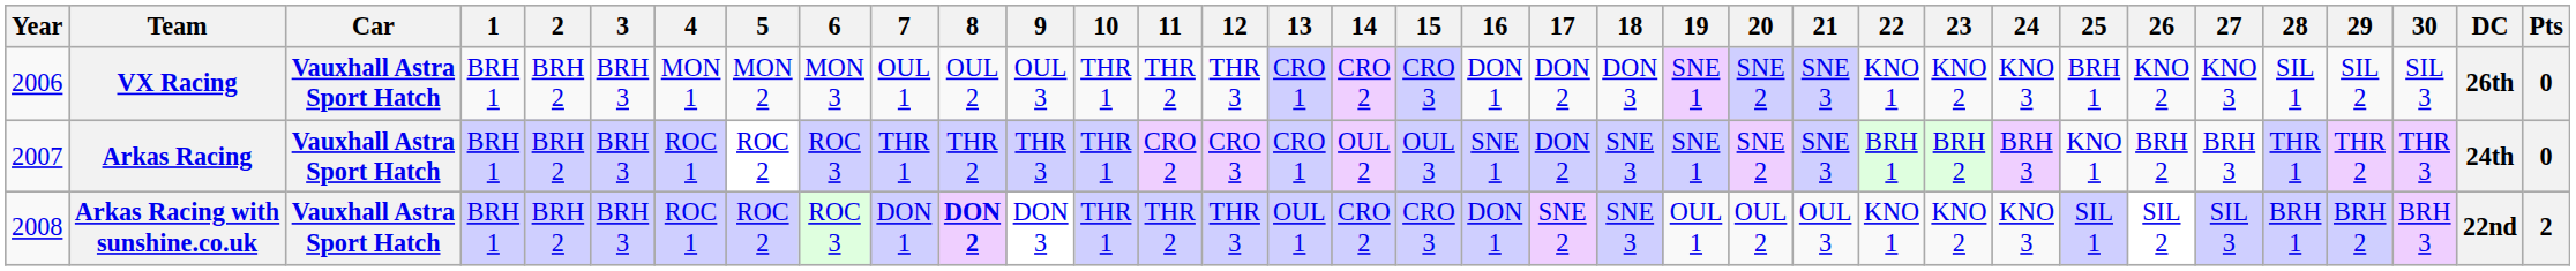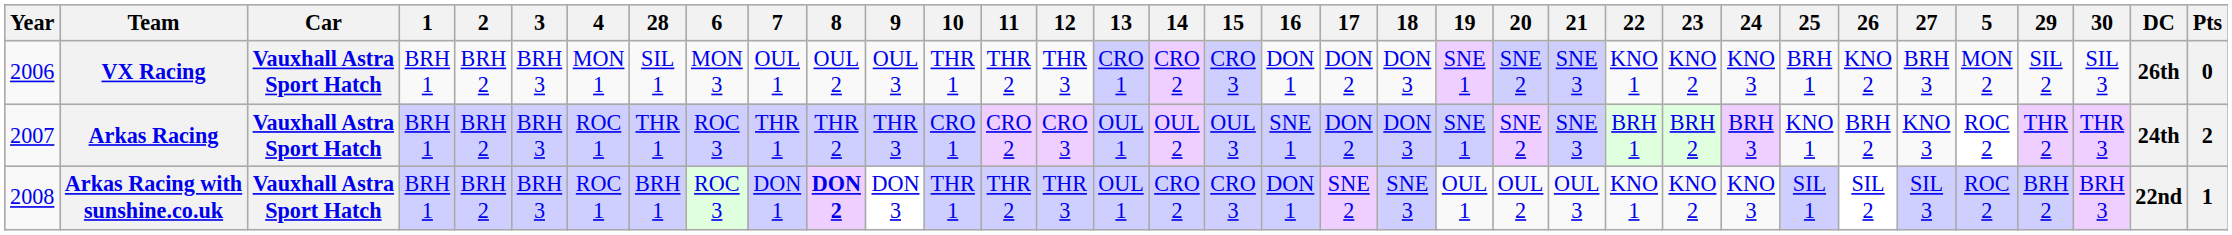columns swapped: 5 <-> 28
VX Racing | 27: KNO 3 -> BRH 3
Arkas Racing | 10: THR 1 -> CRO 1
Arkas Racing | 13: CRO 1 -> OUL 1
Arkas Racing | 18: SNE 3 -> DON 3
Arkas Racing | 27: BRH 3 -> KNO 3
Arkas Racing | Pts: 0 -> 2
Arkas Racing with sunshine.co.uk | Pts: 2 -> 1
